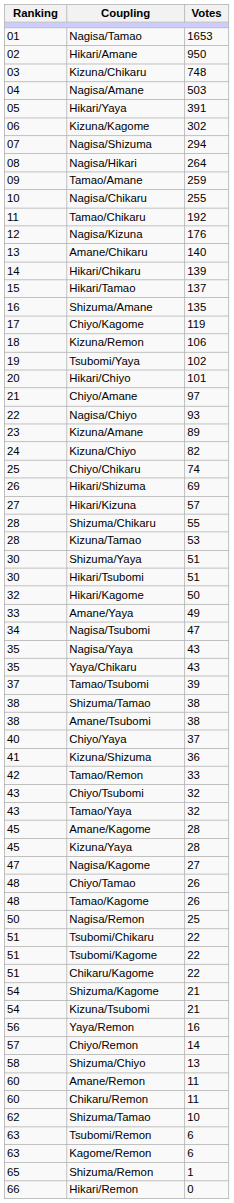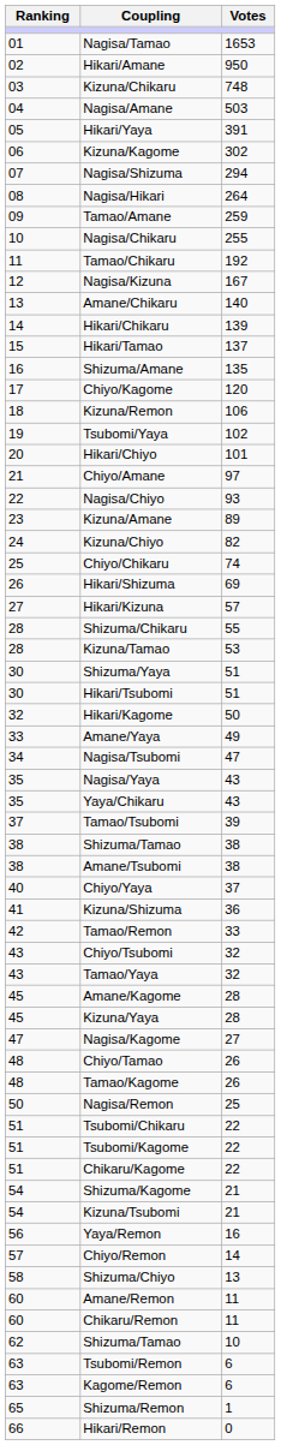Nagisa/Kizuna | Votes: 176 -> 167
Chiyo/Kagome | Votes: 119 -> 120
